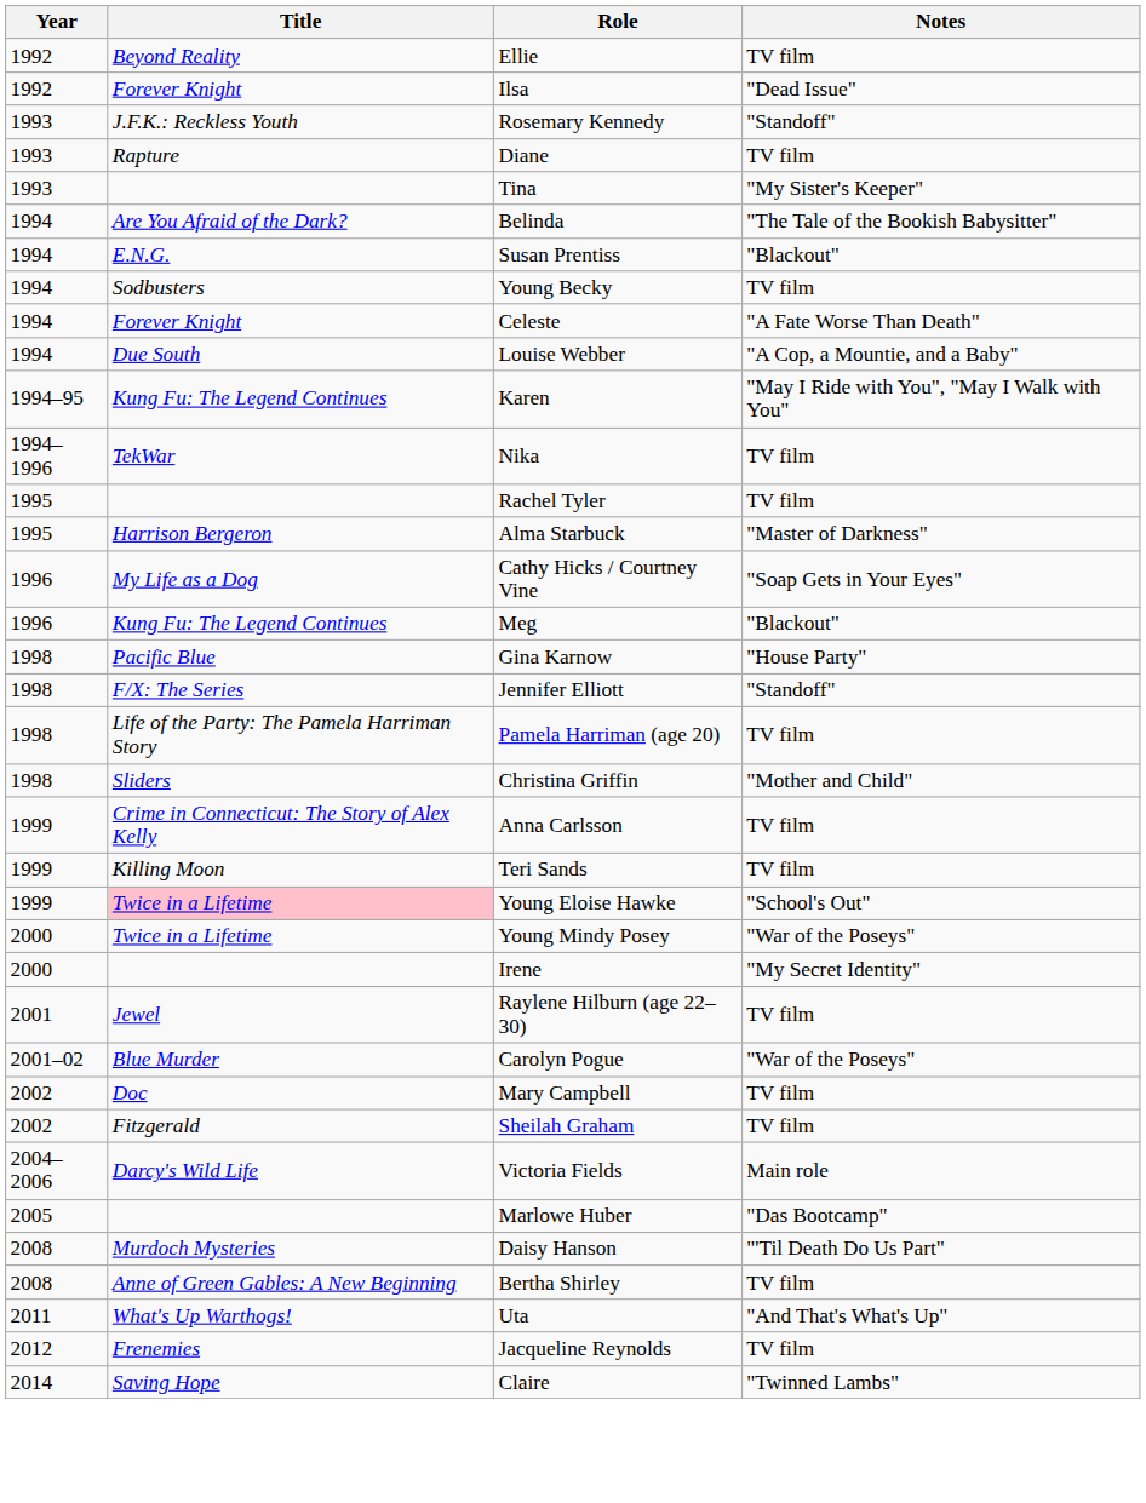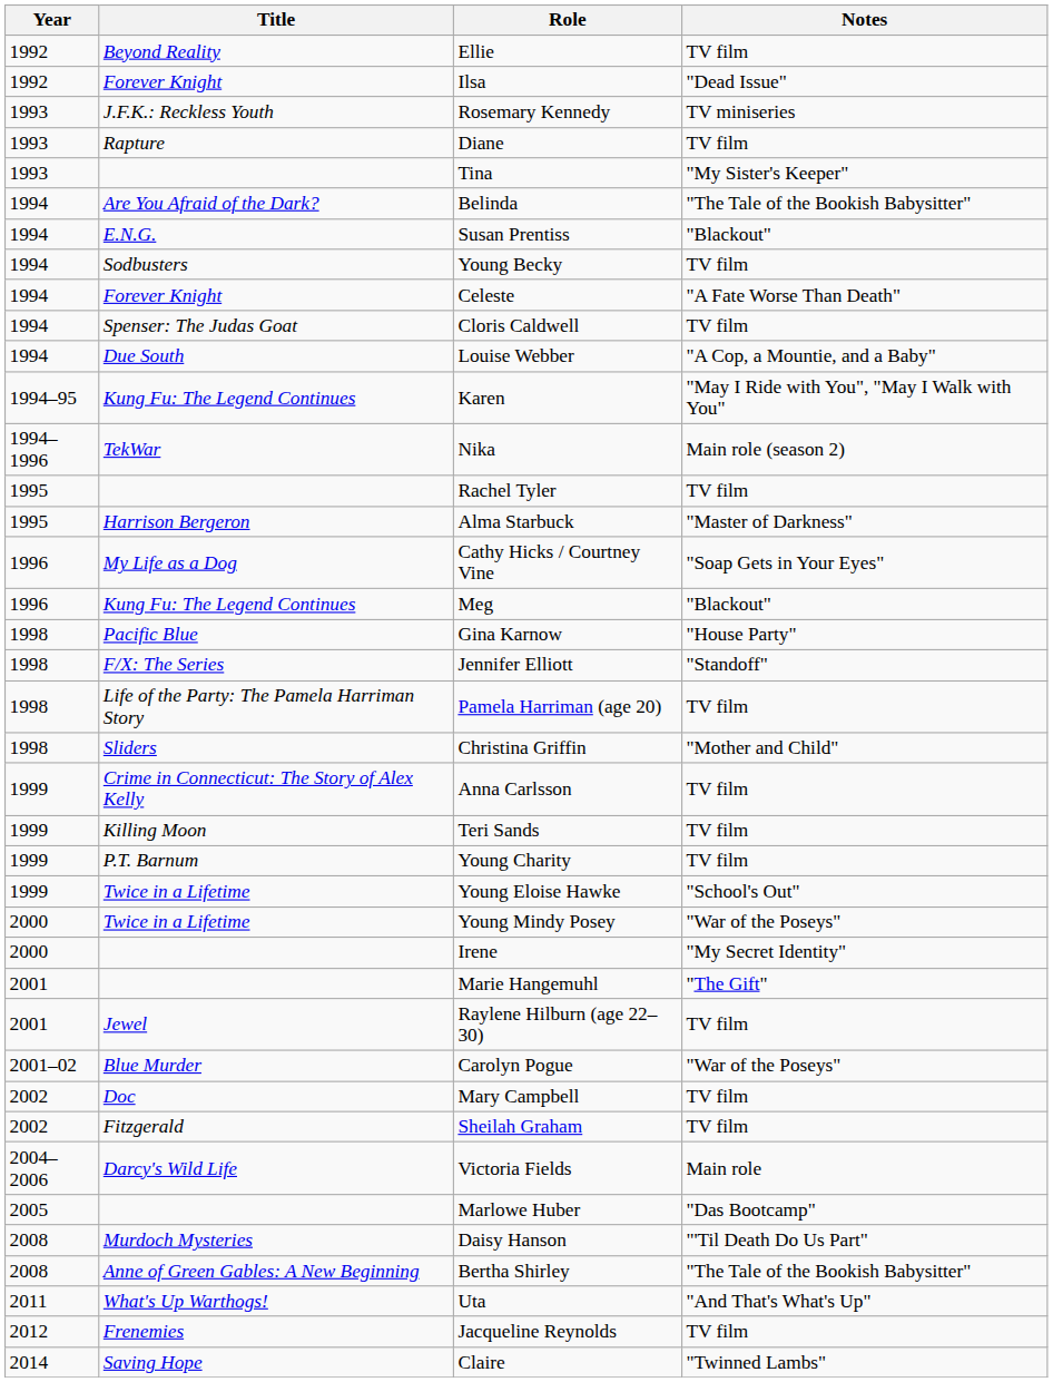Rosemary Kennedy | Notes: "Standoff" -> TV miniseries
+ row: 1994 | Spenser: The Judas Goat | Cloris Caldwell | TV film
Nika | Notes: TV film -> Main role (season 2)
+ row: 1999 | P.T. Barnum | Young Charity | TV film
Young Eloise Hawke | Title: pink background -> no background
+ row: 2001 | Marie Hangemuhl | "The Gift"
Bertha Shirley | Notes: TV film -> "The Tale of the Bookish Babysitter"
